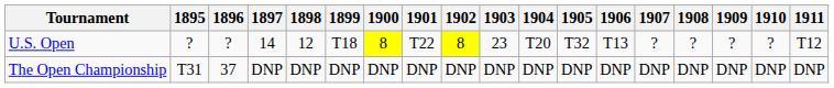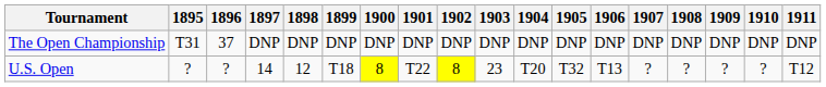rows swapped: U.S. Open <-> The Open Championship
